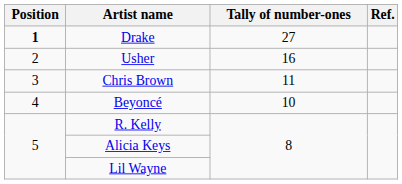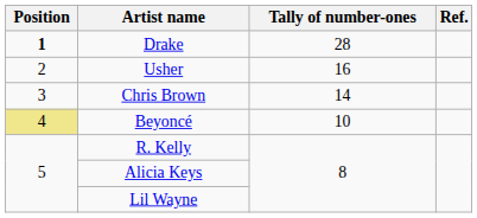Drake | Tally of number-ones: 27 -> 28
Chris Brown | Tally of number-ones: 11 -> 14
Beyoncé | Position: no background -> khaki background
